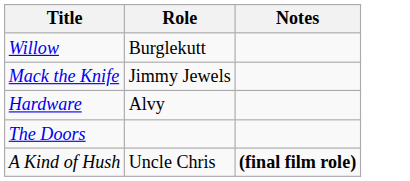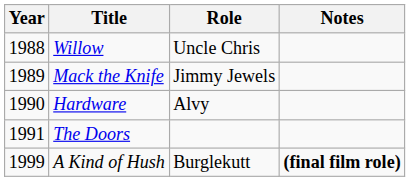+ column: Year | 1988 | 1989 | 1990 | 1991 | 1999
Willow | Role: Burglekutt -> Uncle Chris
A Kind of Hush | Role: Uncle Chris -> Burglekutt
